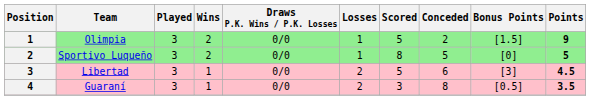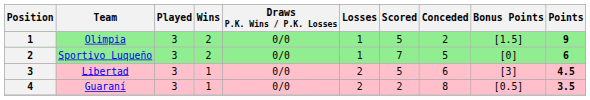Sportivo Luqueño | Scored: 8 -> 7
Sportivo Luqueño | Points: 5 -> 6
Guaraní | Scored: 3 -> 2
